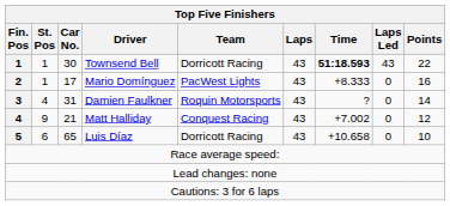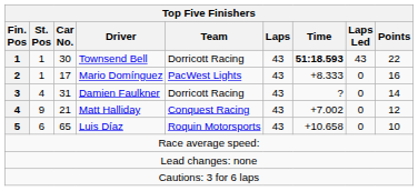Damien Faulkner | Team: Roquin Motorsports -> Dorricott Racing
Luis Díaz | Team: Dorricott Racing -> Roquin Motorsports
